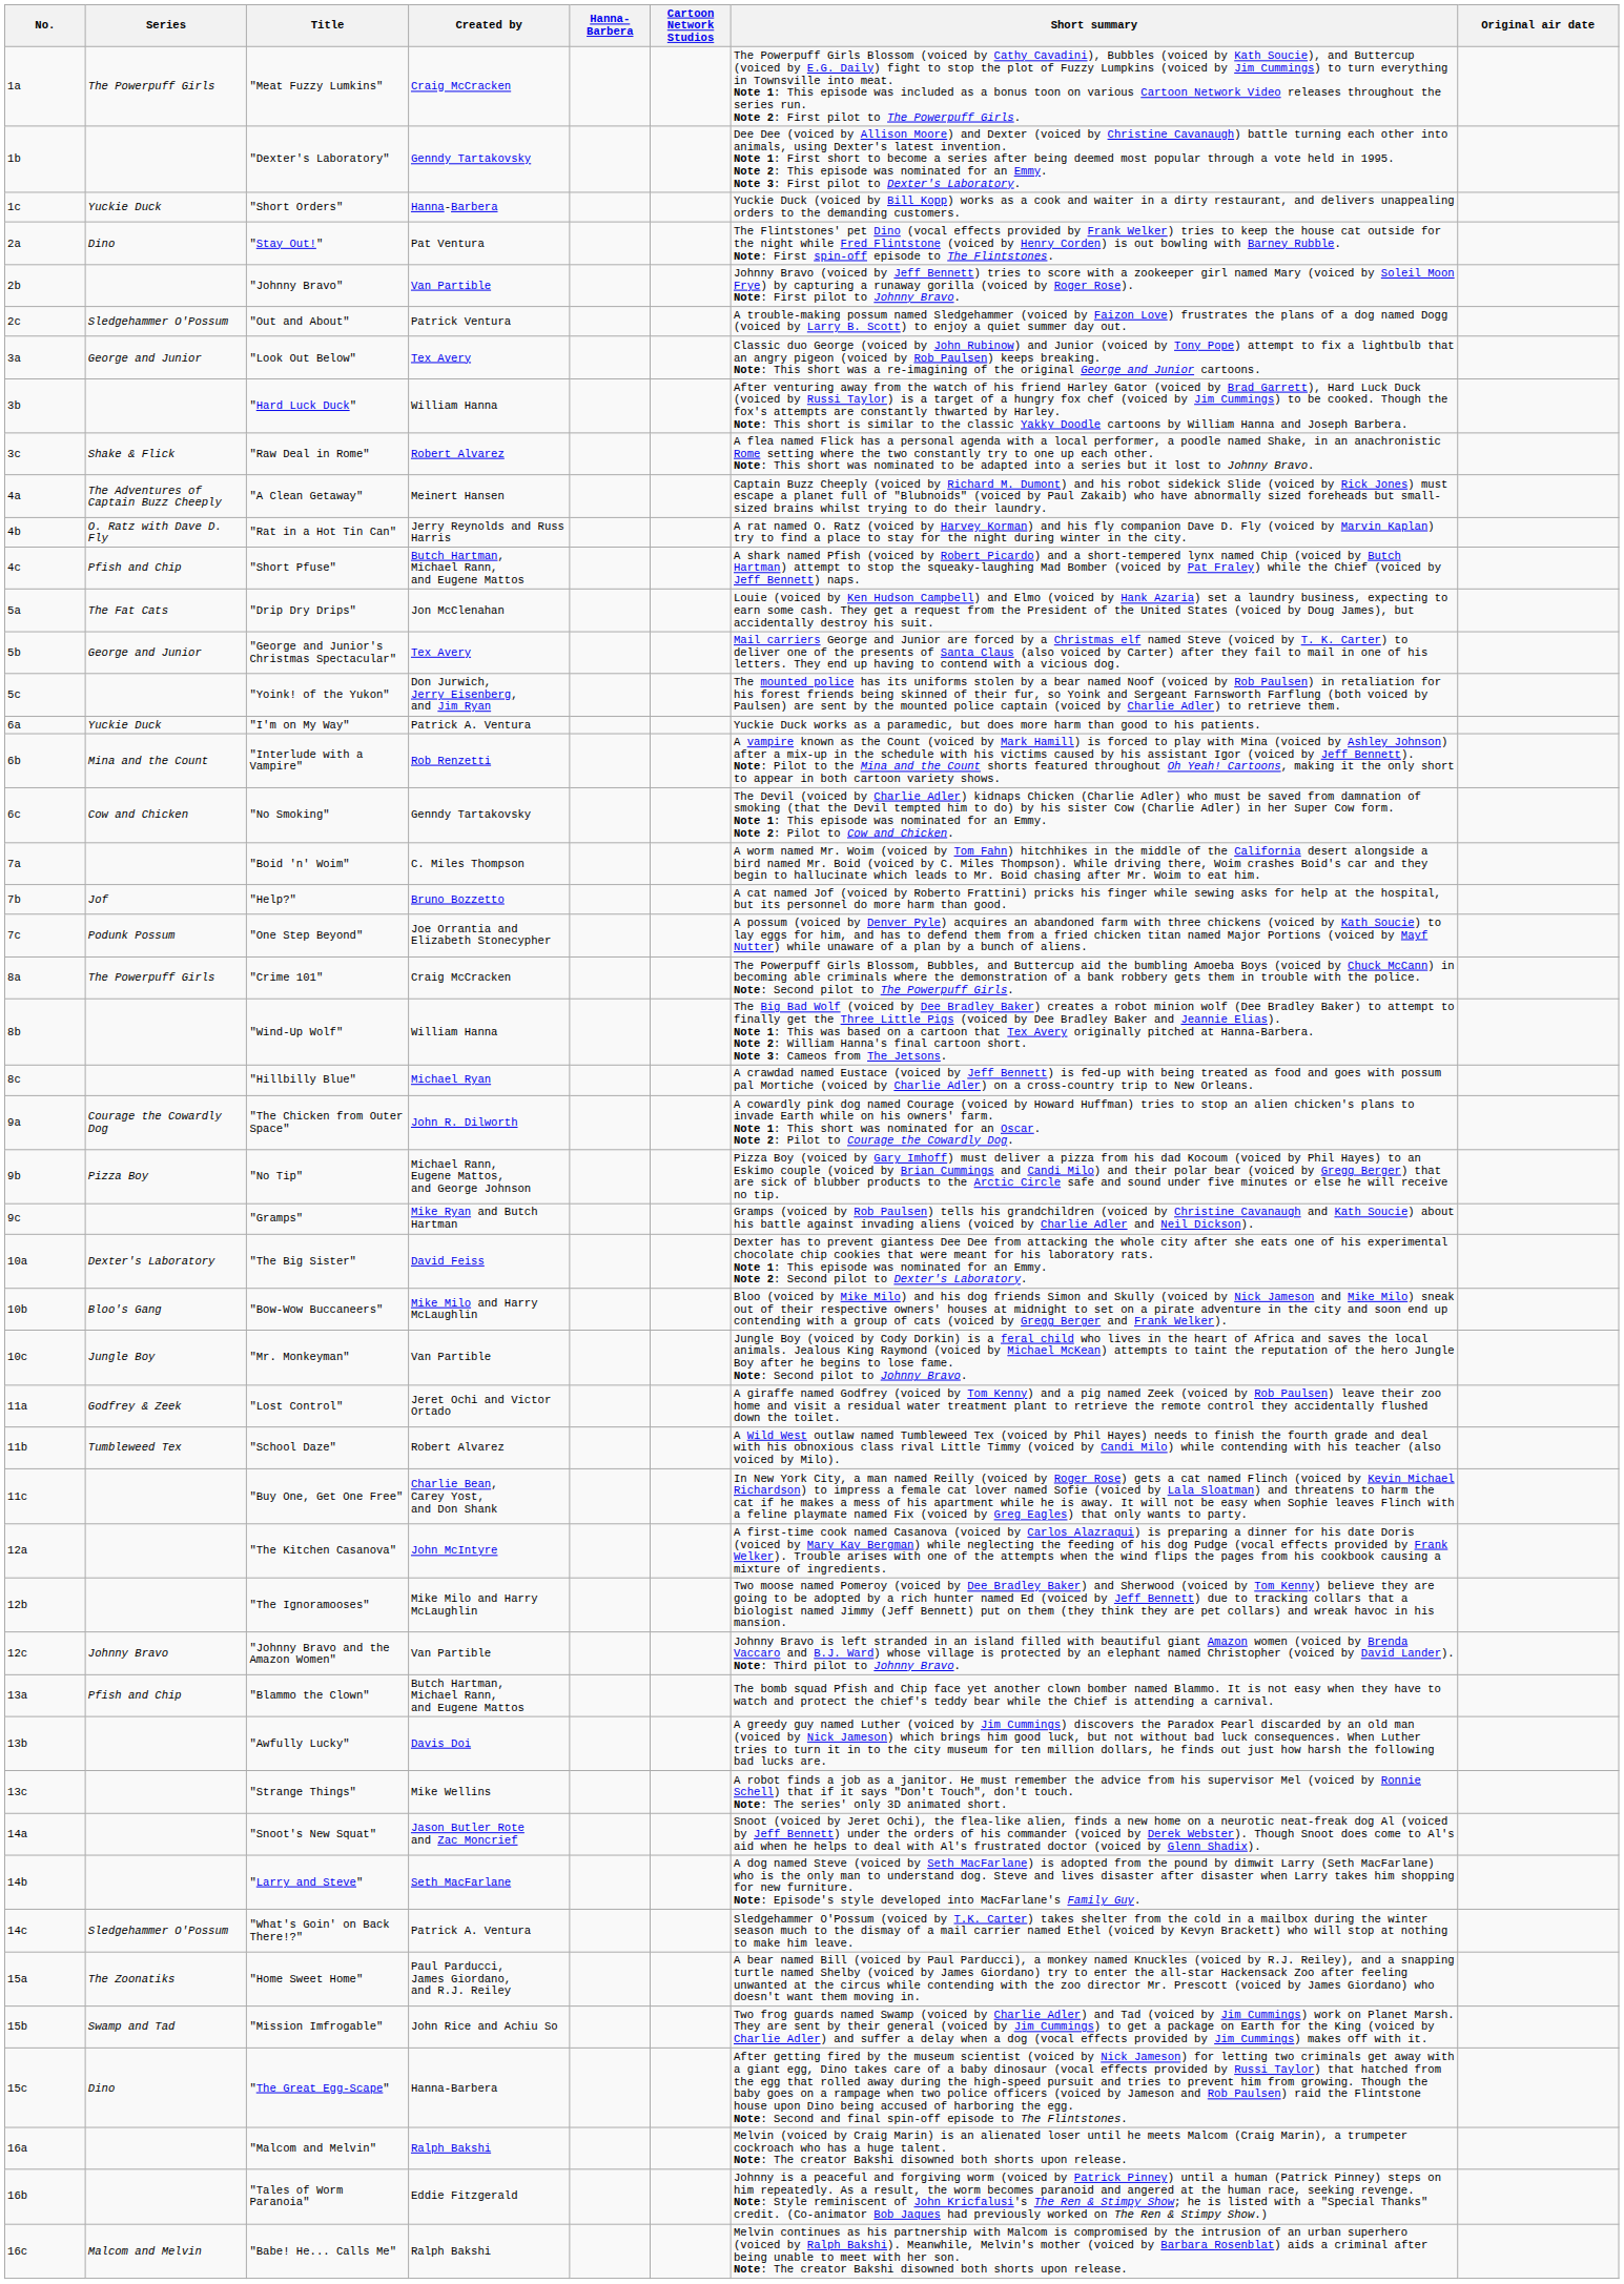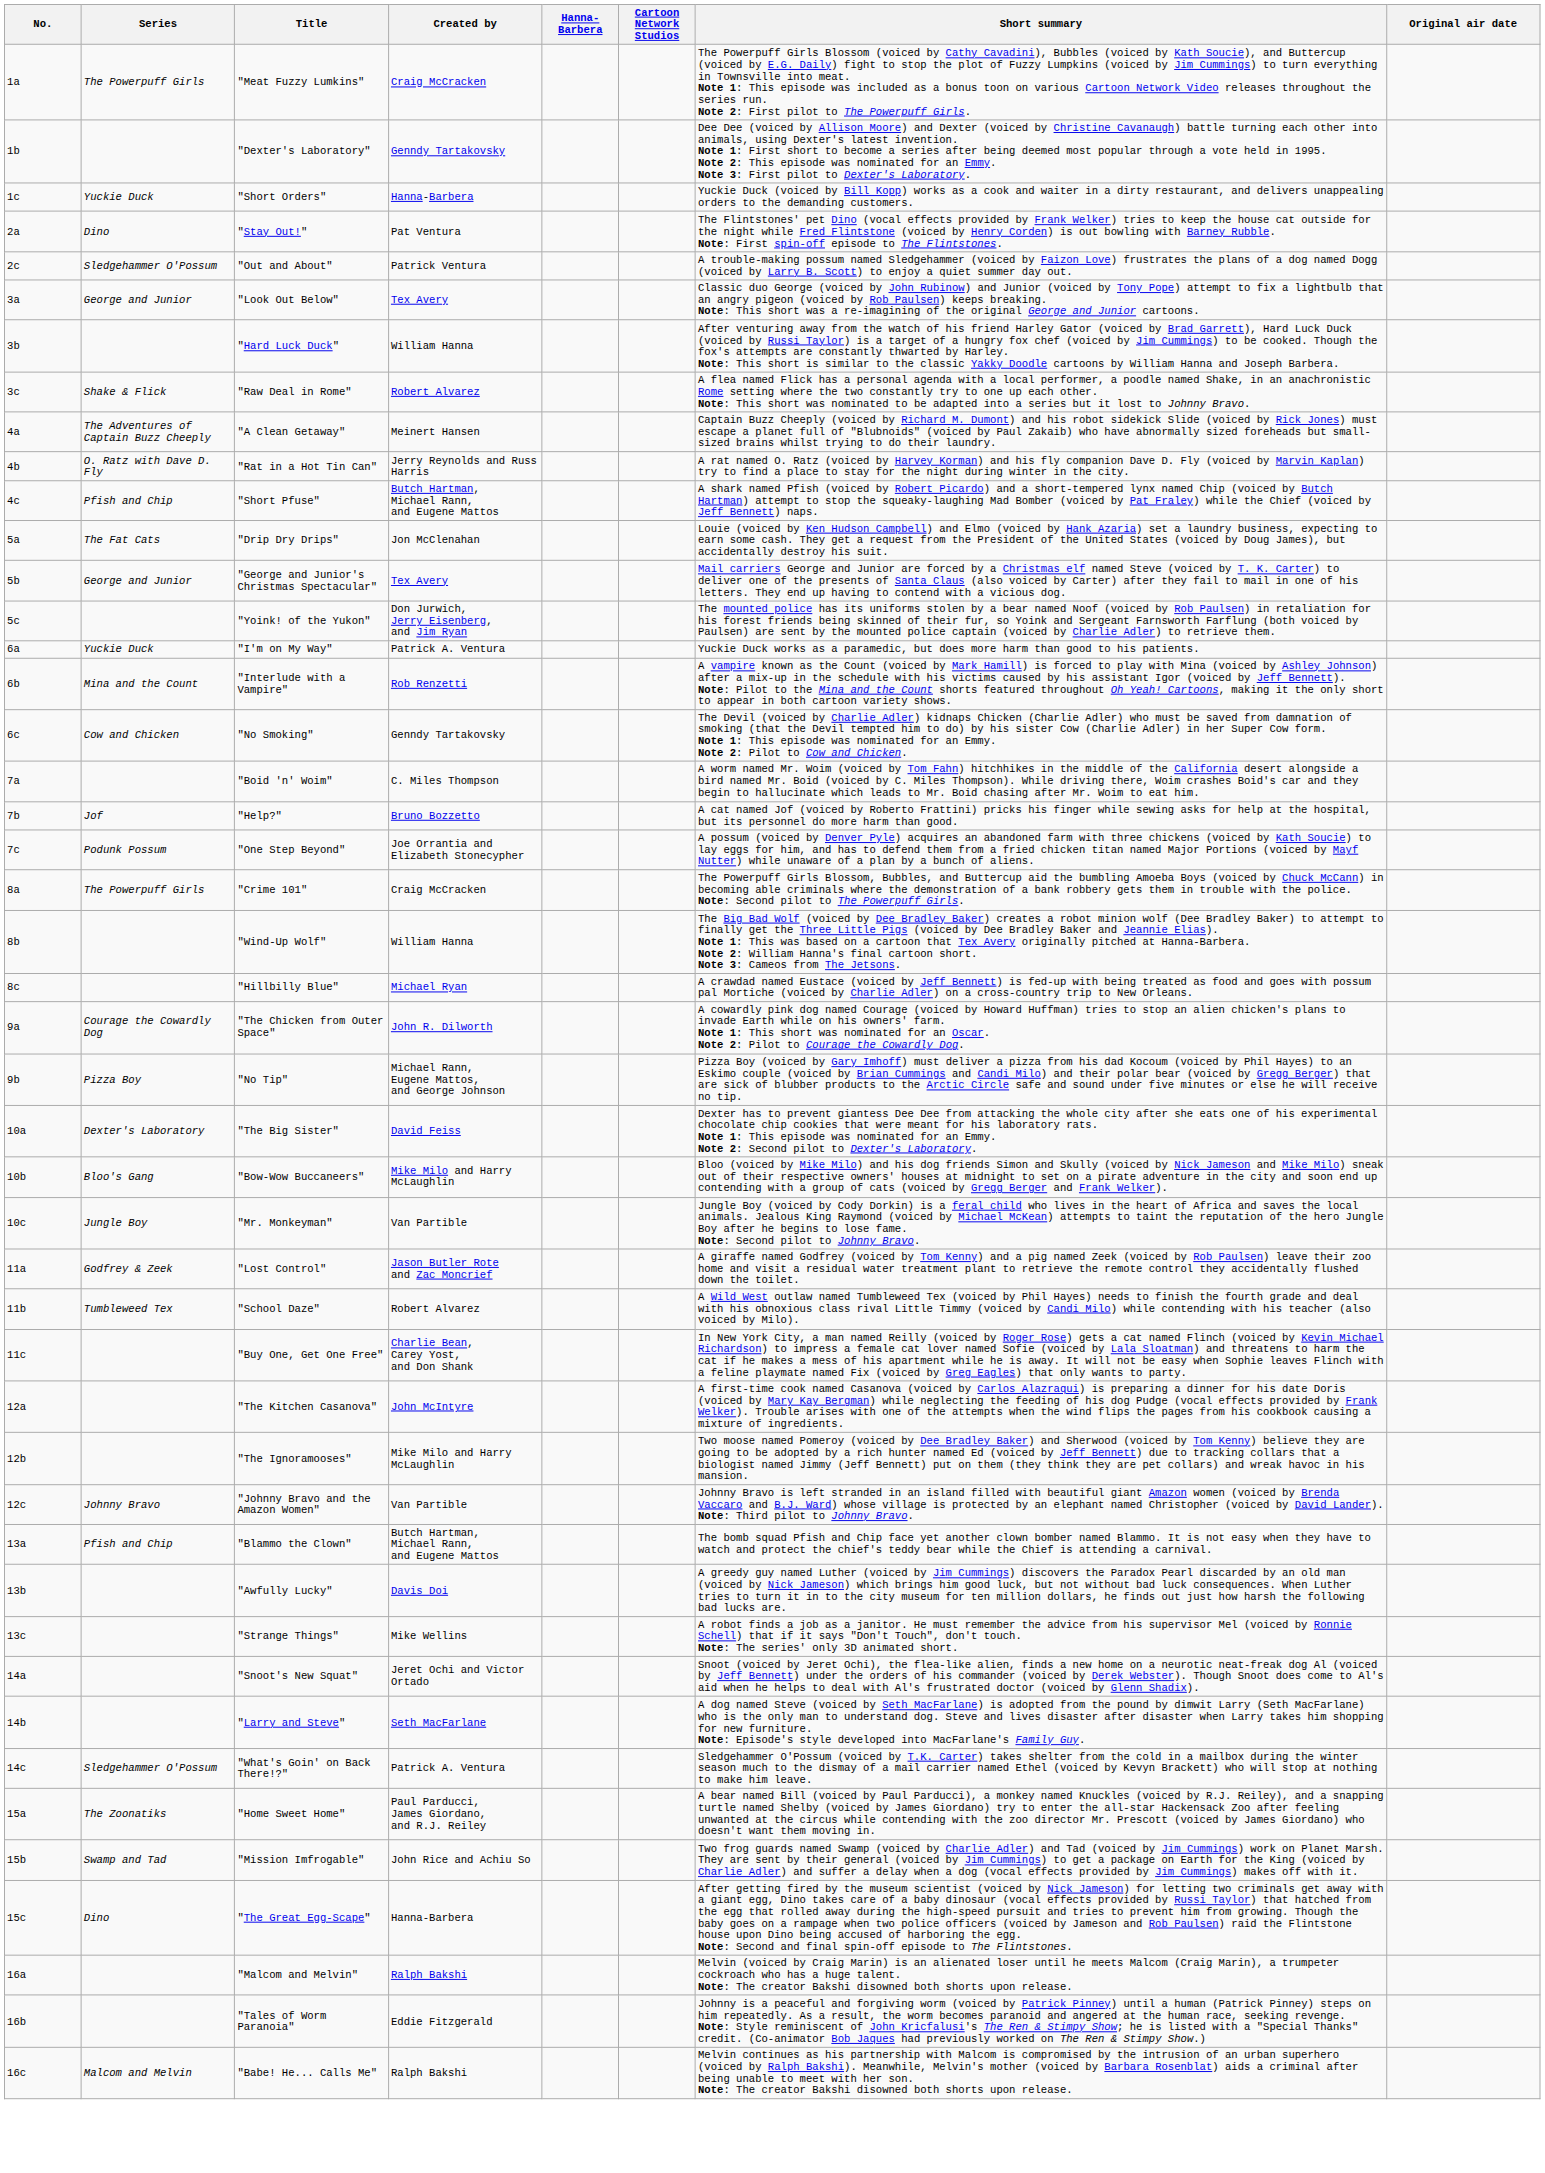- row: 2b | "Johnny Bravo" | Van Partible | Johnny Bravo (voiced by Jeff Bennett) tries to score with a zookeeper girl named Mary (voiced by Soleil Moon Frye) by capturing a runaway gorilla (voiced by Roger Rose). Note: First pilot to Johnny Bravo.
- row: 9c | "Gramps" | Mike Ryan and Butch Hartman | Gramps (voiced by Rob Paulsen) tells his grandchildren (voiced by Christine Cavanaugh and Kath Soucie) about his battle against invading aliens (voiced by Charlie Adler and Neil Dickson).
"Lost Control" | Created by: Jeret Ochi and Victor Ortado -> Jason Butler Rote and Zac Moncrief
"Snoot's New Squat" | Created by: Jason Butler Rote and Zac Moncrief -> Jeret Ochi and Victor Ortado
